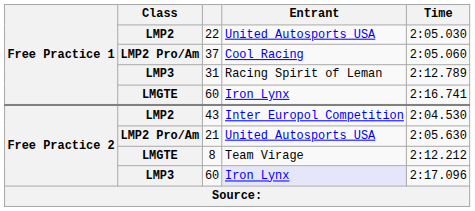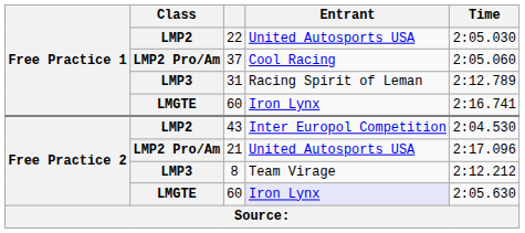21 | Time: 2:05.630 -> 2:17.096
8 | Class: LMGTE -> LMP3
Free Practice 2 / 60 | Class: LMP3 -> LMGTE
Free Practice 2 / 60 | Time: 2:17.096 -> 2:05.630
